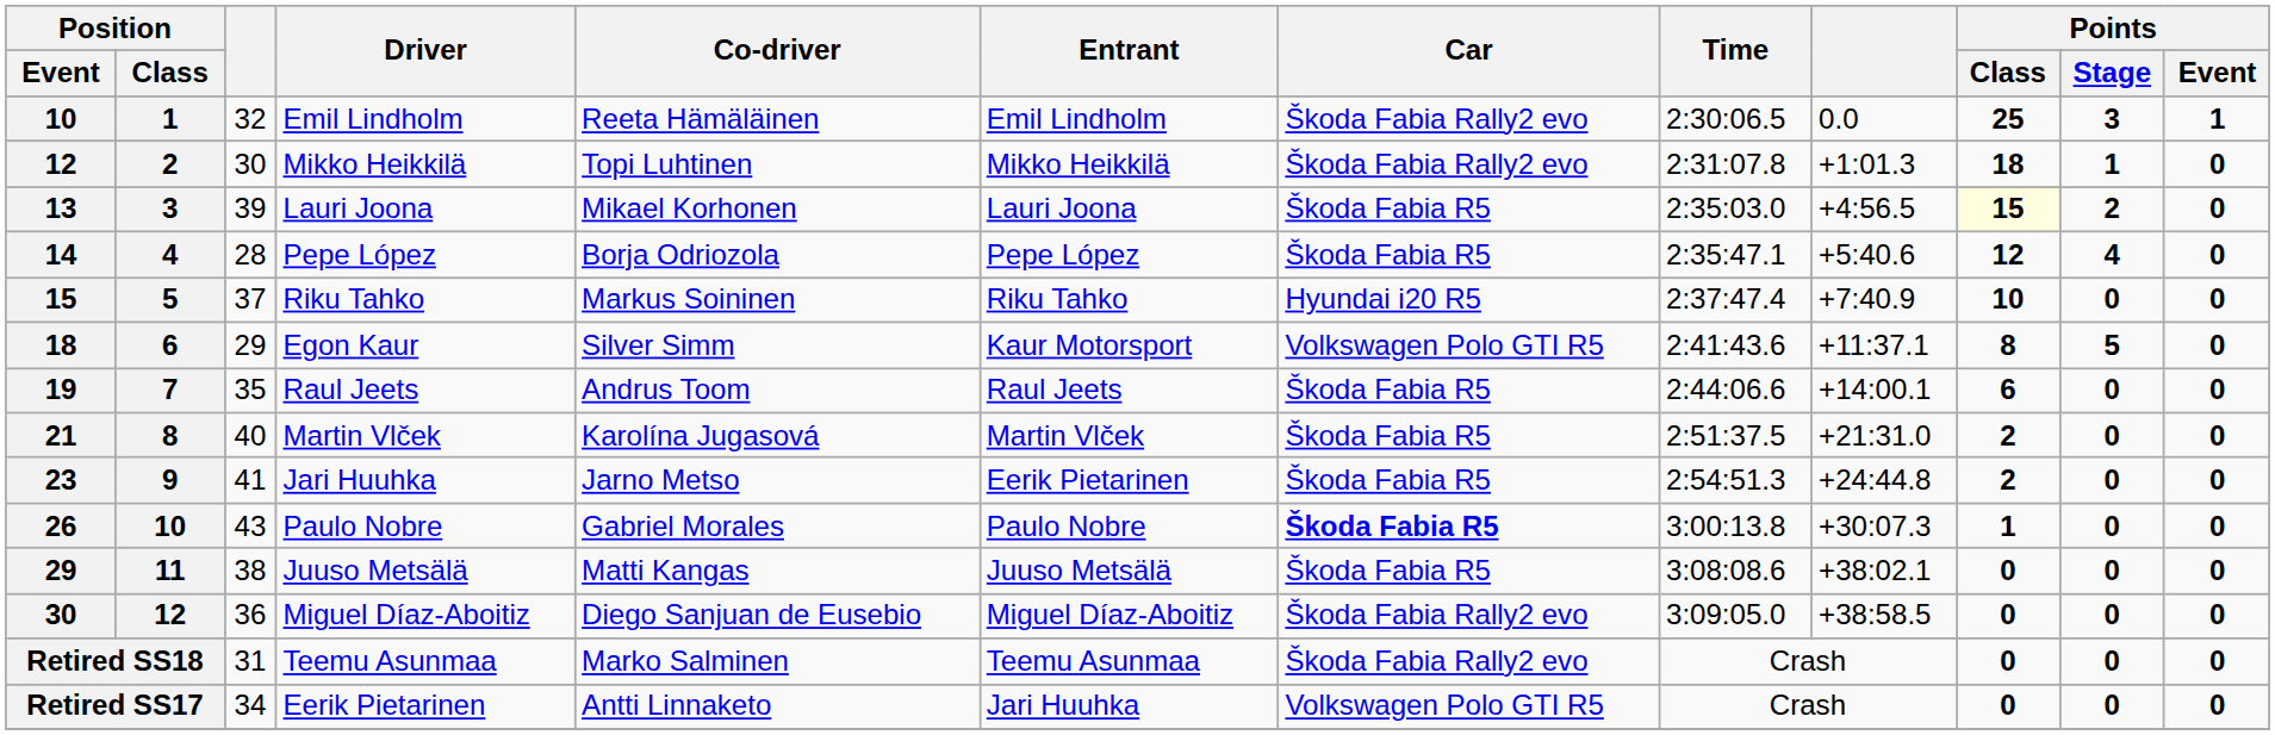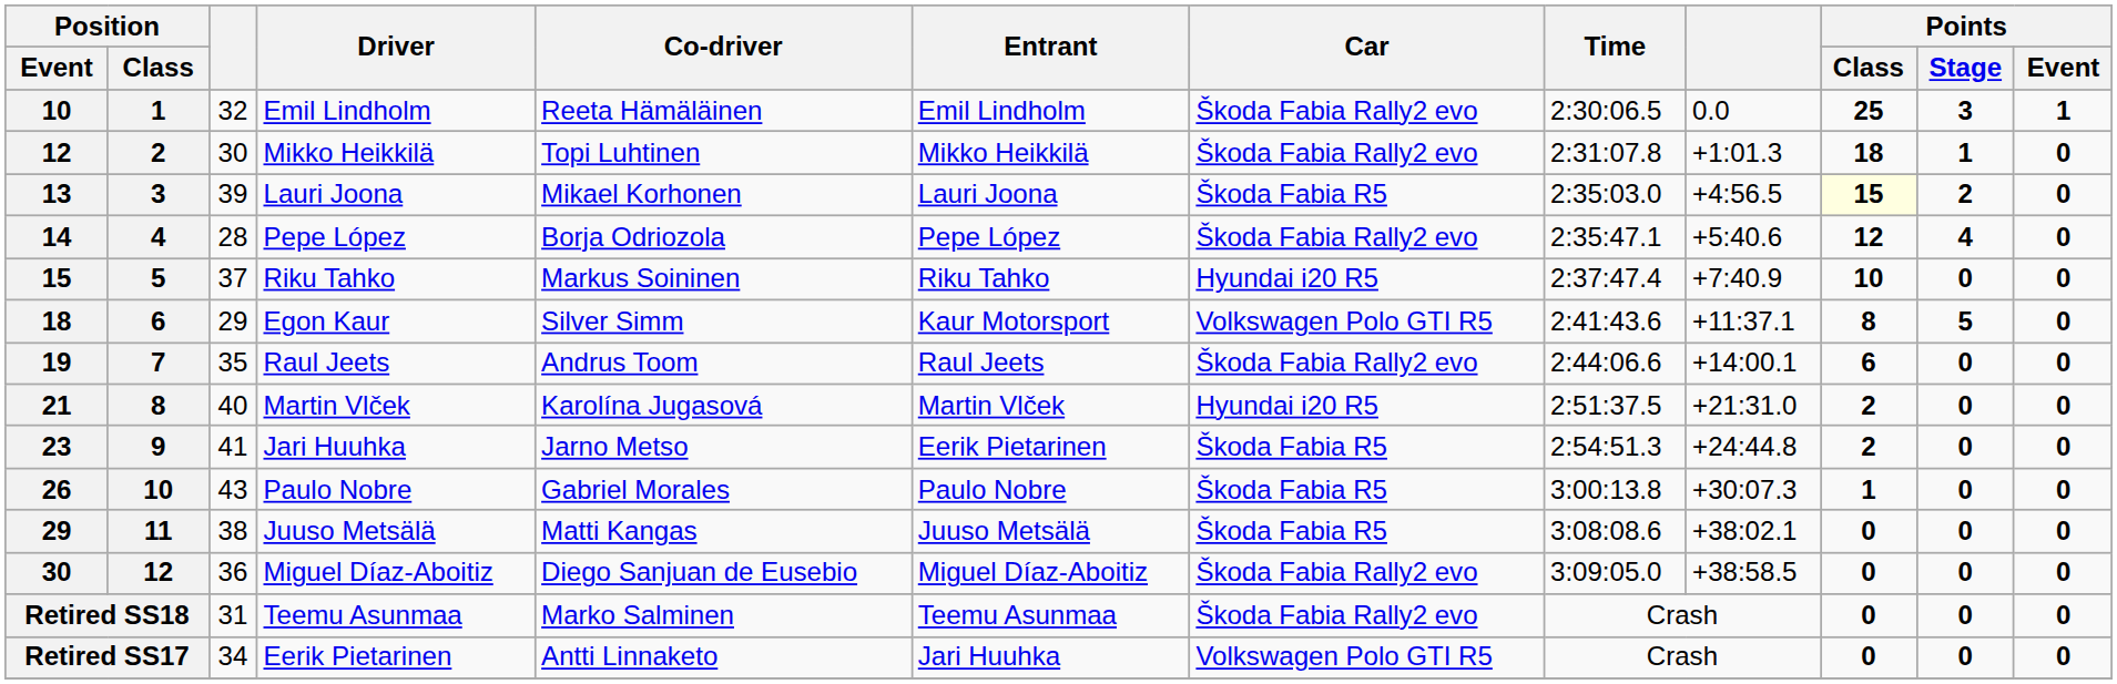14 | Car: Škoda Fabia R5 -> Škoda Fabia Rally2 evo
19 | Car: Škoda Fabia R5 -> Škoda Fabia Rally2 evo
21 | Car: Škoda Fabia R5 -> Hyundai i20 R5
26 | Car: bold -> normal
